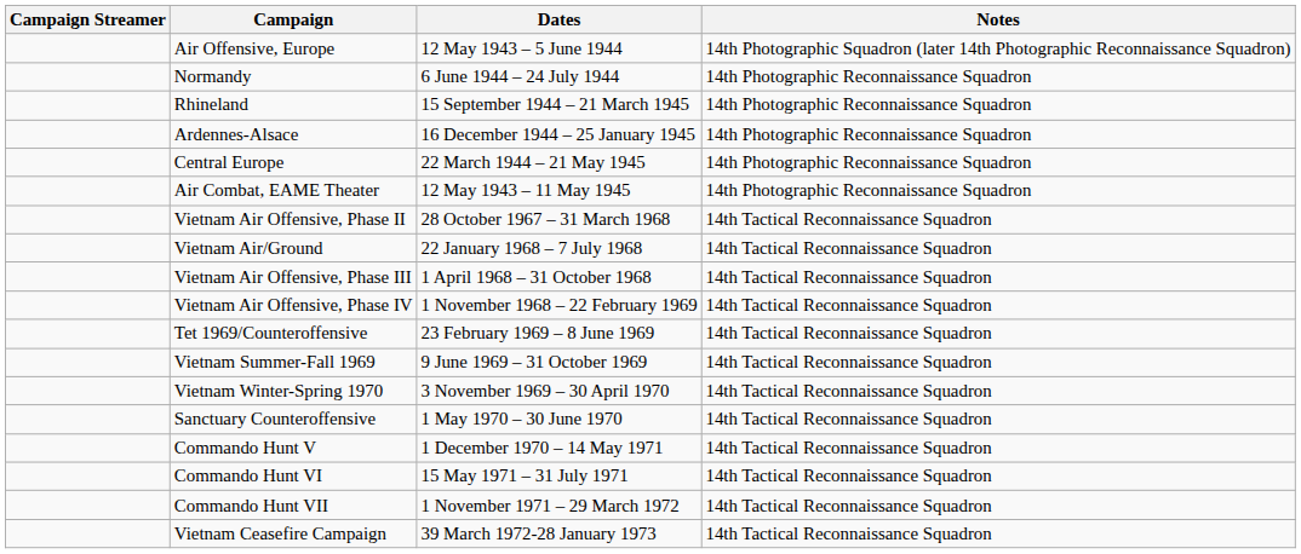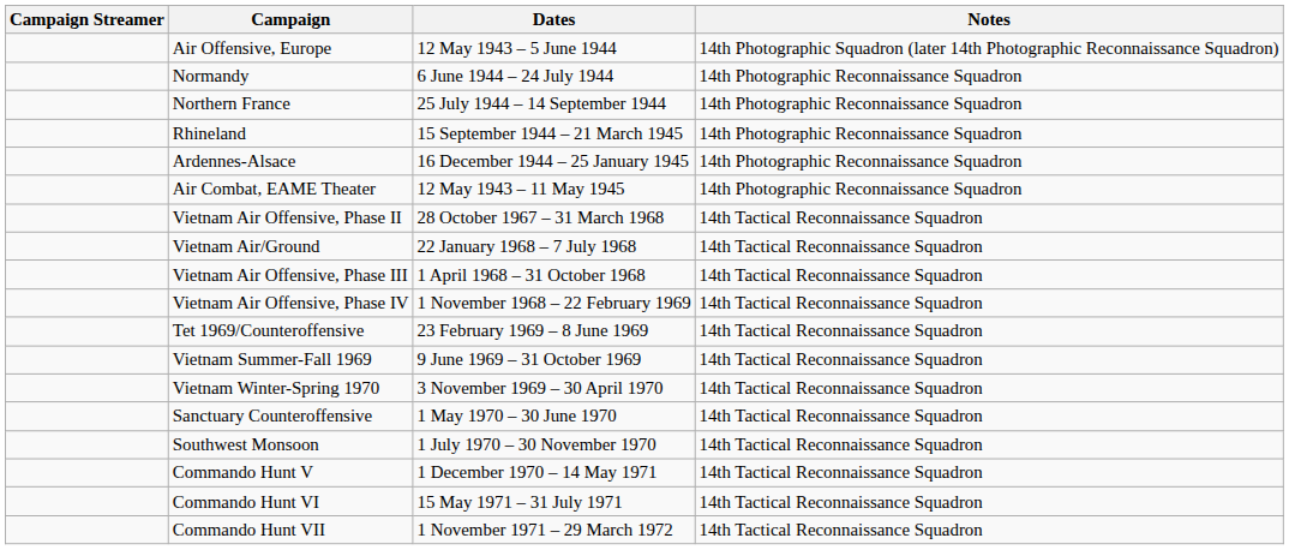+ row: Northern France | 25 July 1944 – 14 September 1944 | 14th Photographic Reconnaissance Squadron
- row: Central Europe | 22 March 1944 – 21 May 1945 | 14th Photographic Reconnaissance Squadron
+ row: Southwest Monsoon | 1 July 1970 – 30 November 1970 | 14th Tactical Reconnaissance Squadron
- row: Vietnam Ceasefire Campaign | 39 March 1972-28 January 1973 | 14th Tactical Reconnaissance Squadron
